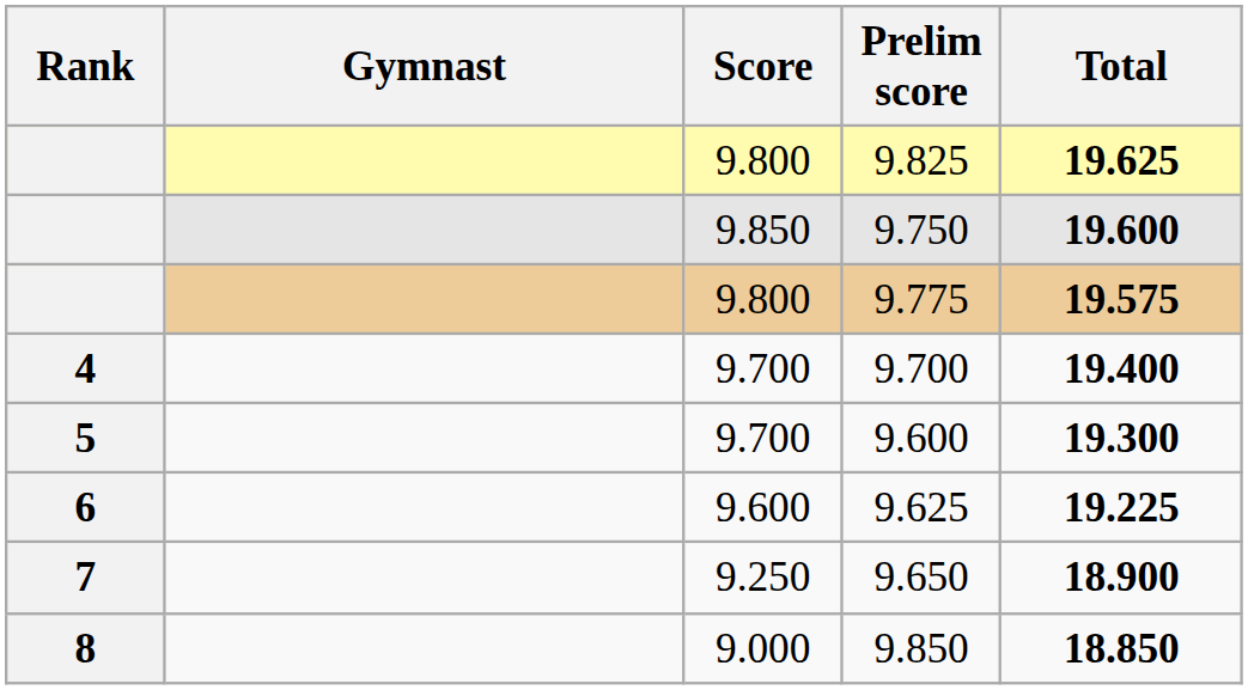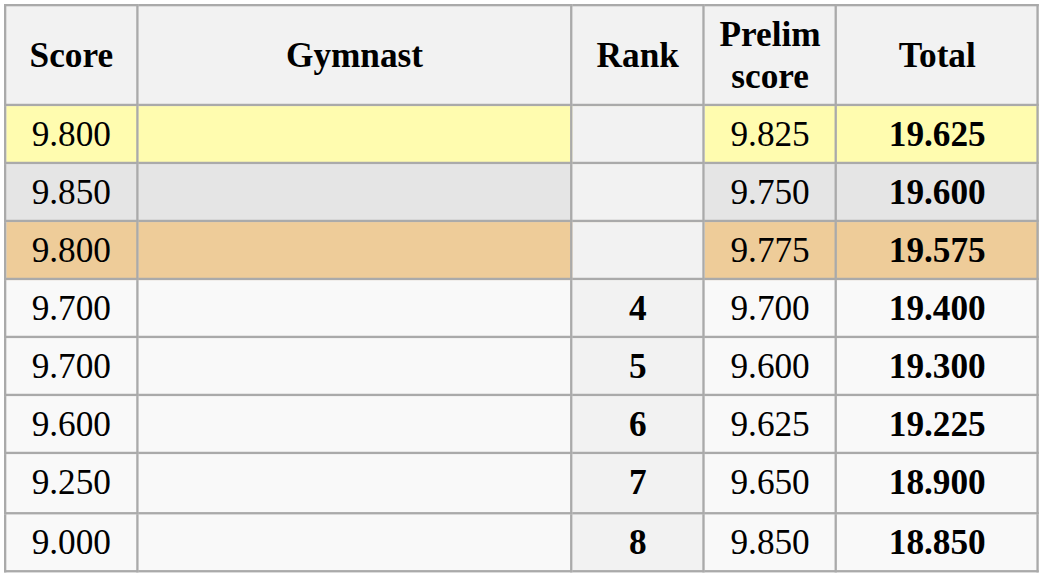columns swapped: Rank <-> Score
